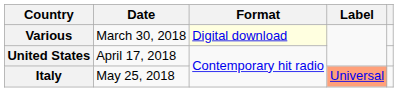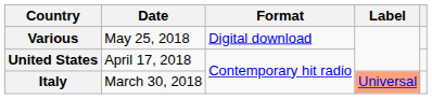Various | Date: March 30, 2018 -> May 25, 2018
Various | Format: lightyellow background -> no background
Italy | Date: May 25, 2018 -> March 30, 2018
